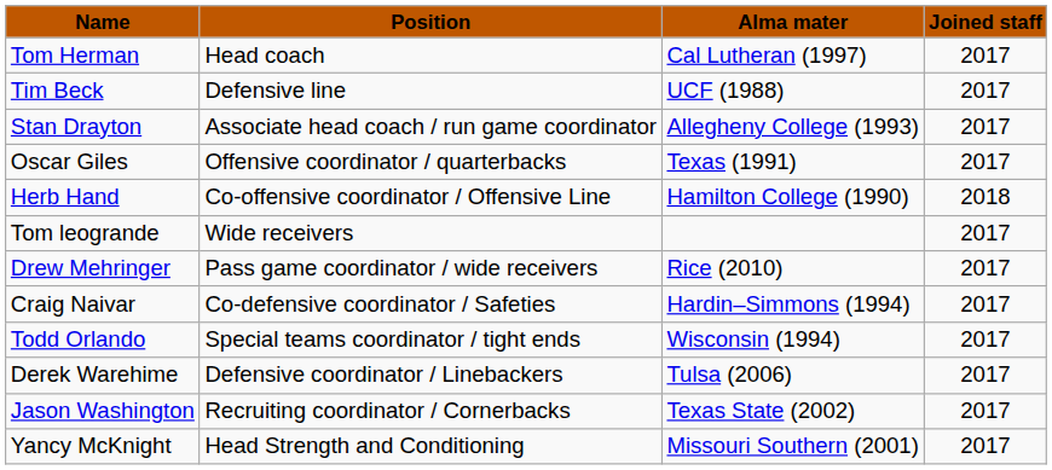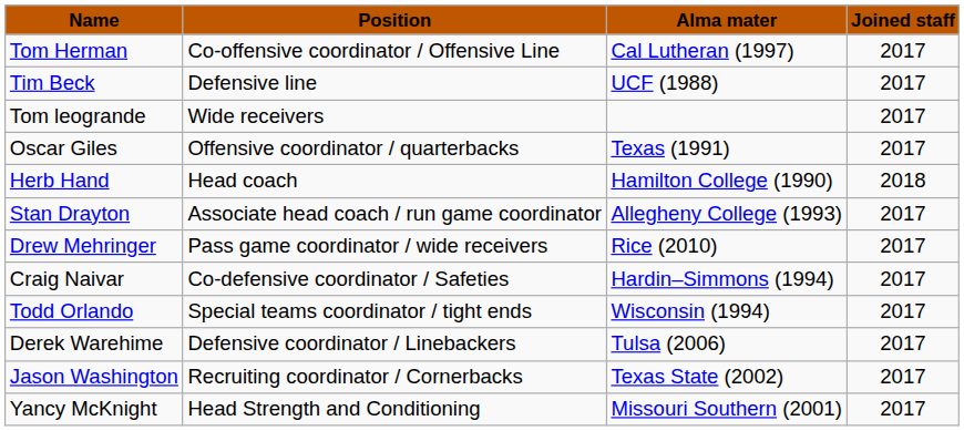Tom Herman | column 2: Head coach -> Co-offensive coordinator / Offensive Line
rows swapped: Stan Drayton <-> Tom leogrande
Herb Hand | column 2: Co-offensive coordinator / Offensive Line -> Head coach
